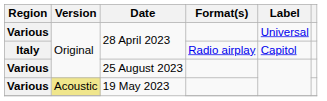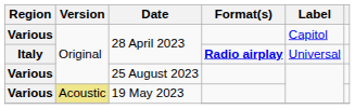Various / 28 April 2023 | Label: Universal -> Capitol
Italy / 28 April 2023 | Format(s): normal -> bold
Italy / 28 April 2023 | Label: Capitol -> Universal
